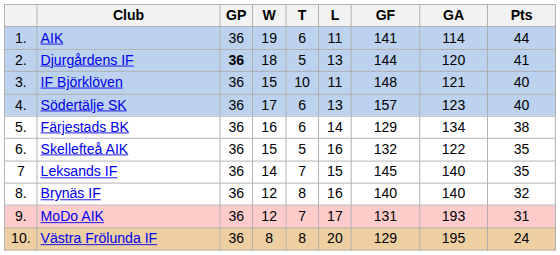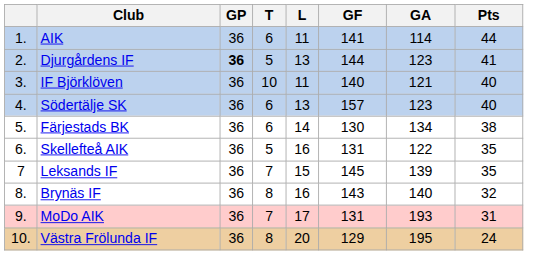- column: W | 19 | 18 | 15 | 17 | 16 | 15 | 14 | 12 | 12 | 8
Djurgårdens IF | GA: 120 -> 123
IF Björklöven | GF: 148 -> 140
Färjestads BK | GF: 129 -> 130
Skellefteå AIK | GF: 132 -> 131
Leksands IF | GA: 140 -> 139
Brynäs IF | GF: 140 -> 143
